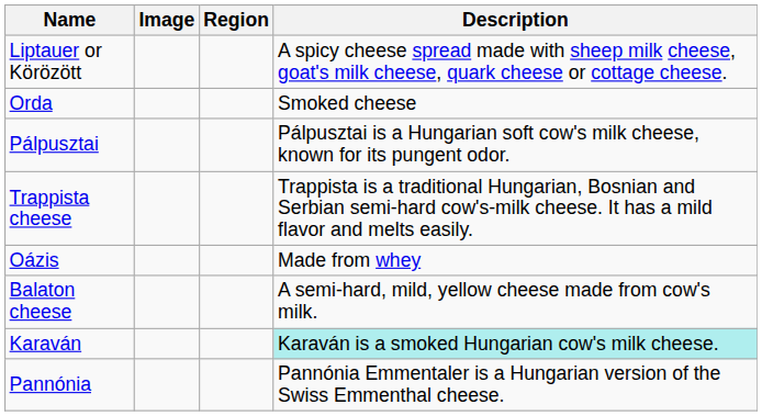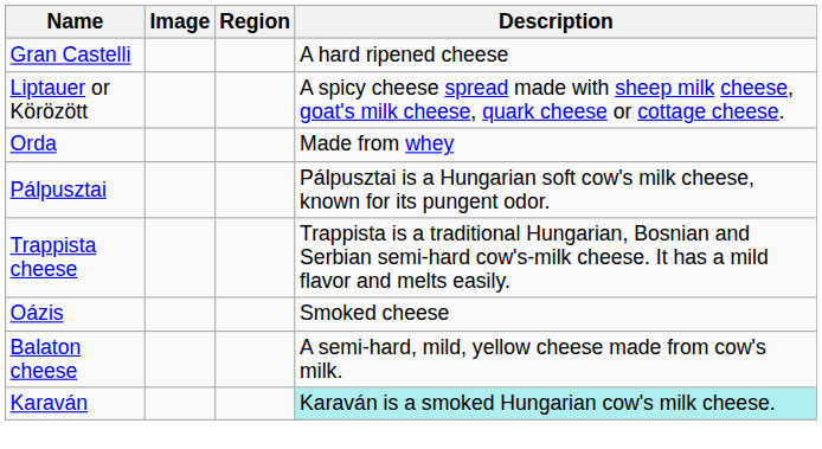+ row: Gran Castelli | A hard ripened cheese
Orda | Description: Smoked cheese -> Made from whey
Oázis | Description: Made from whey -> Smoked cheese
- row: Pannónia | Pannónia Emmentaler is a Hungarian version of the Swiss Emmenthal cheese.
